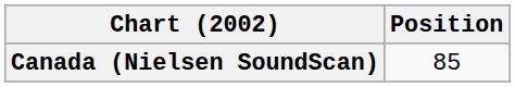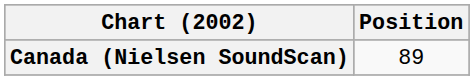Canada (Nielsen SoundScan) | Position: 85 -> 89
